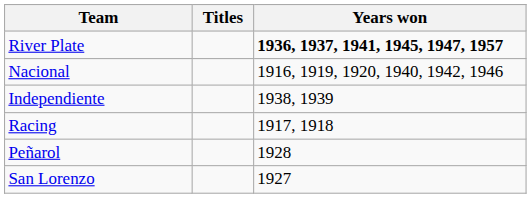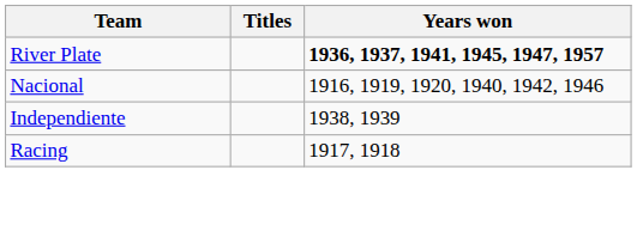- row: Peñarol | 1928
- row: San Lorenzo | 1927
